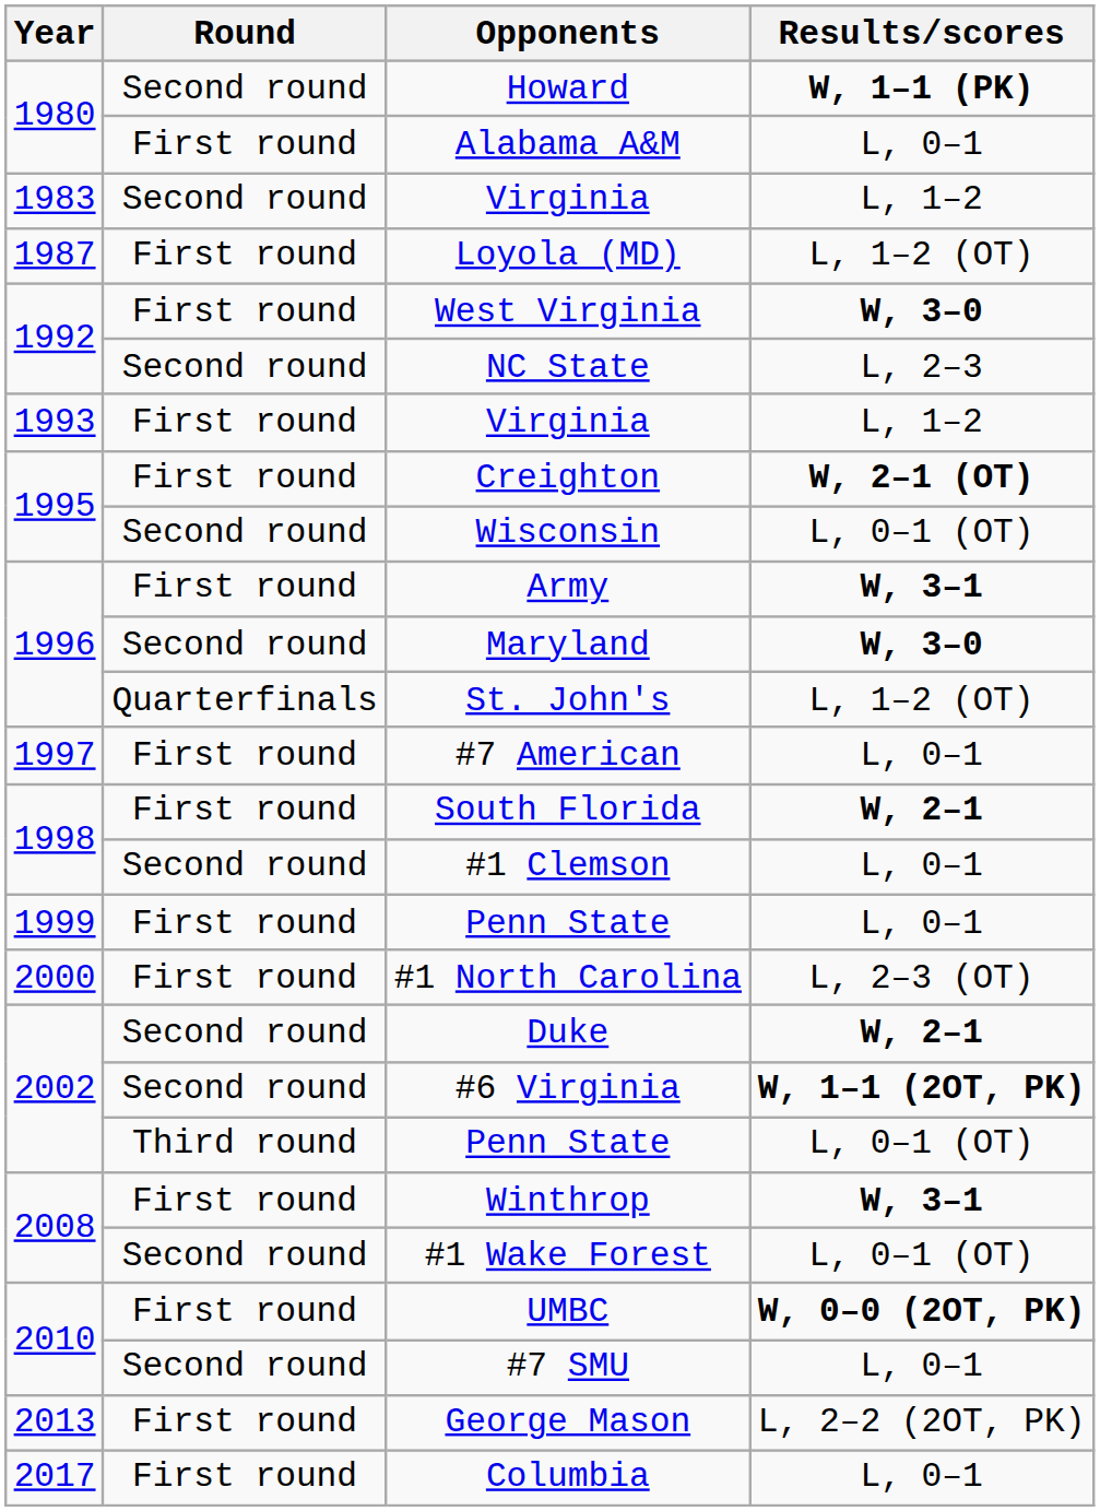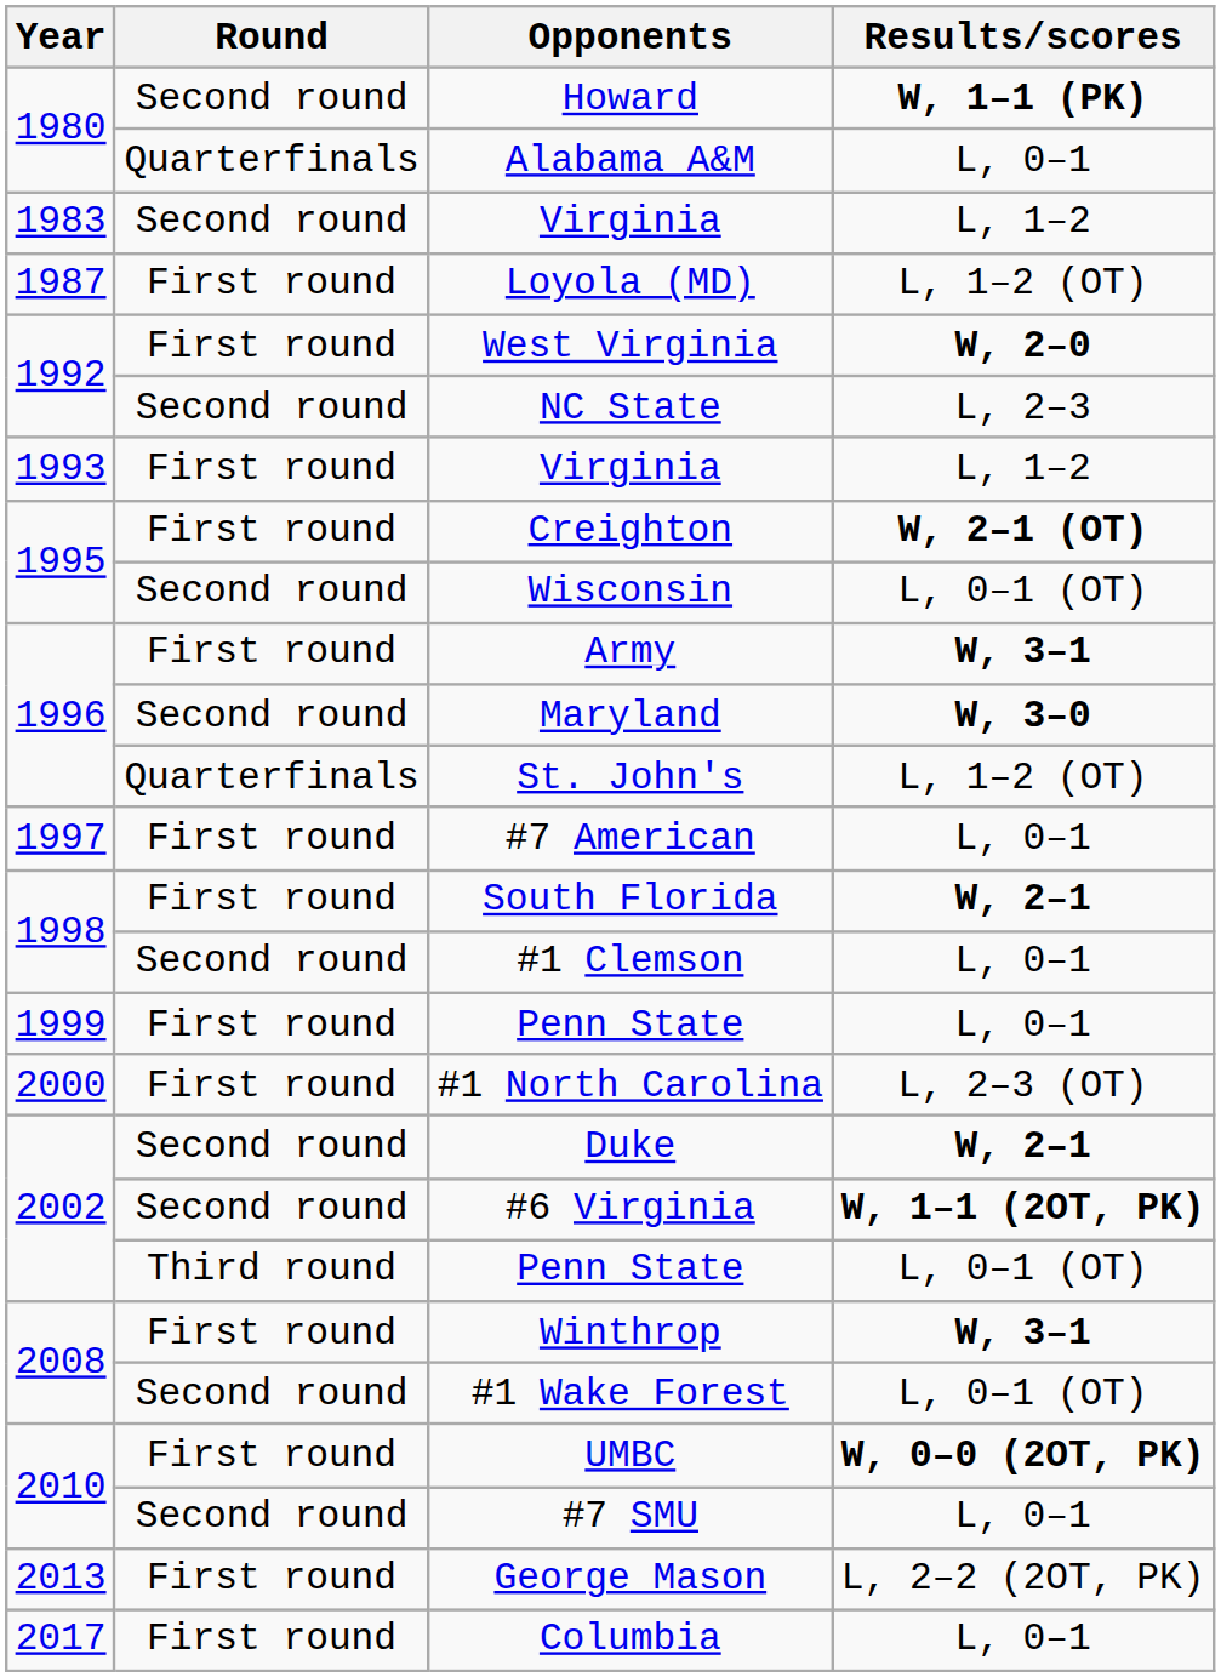Alabama A&M | Round: First round -> Quarterfinals
West Virginia | Results/scores: W, 3–0 -> W, 2–0
